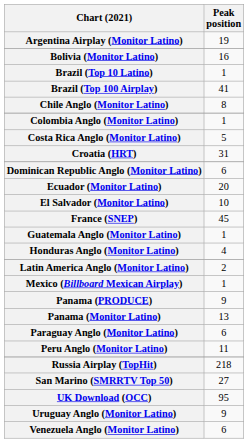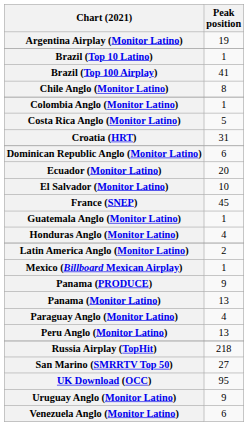- row: Bolivia (Monitor Latino) | 16
Paraguay Anglo (Monitor Latino) | Peak position: 6 -> 4
Peru Anglo (Monitor Latino) | Peak position: 11 -> 13
